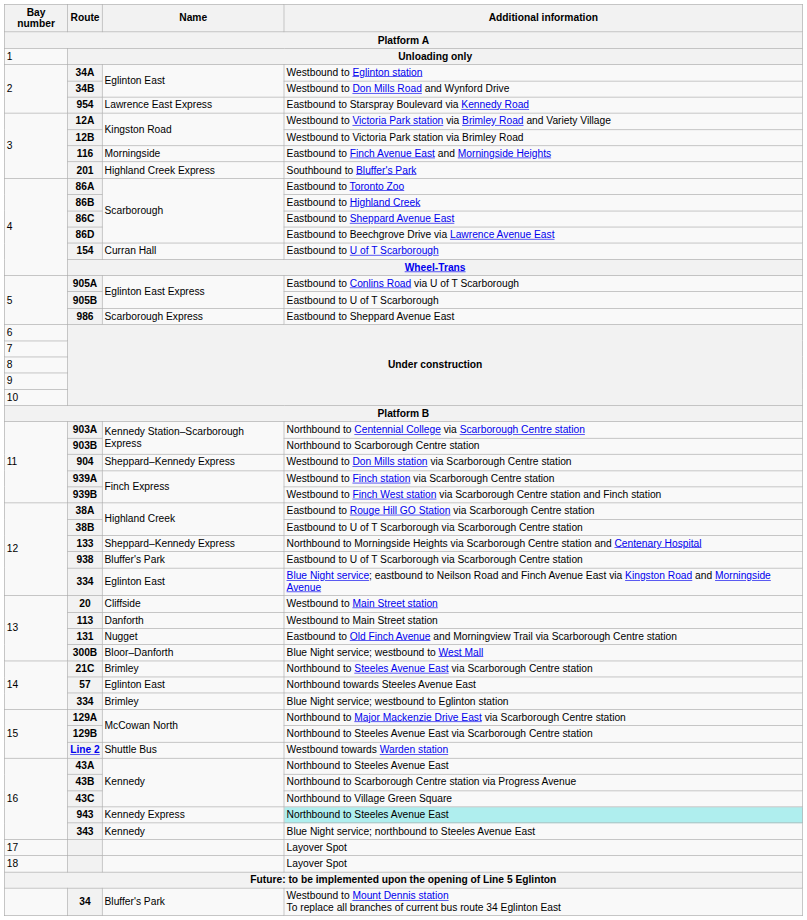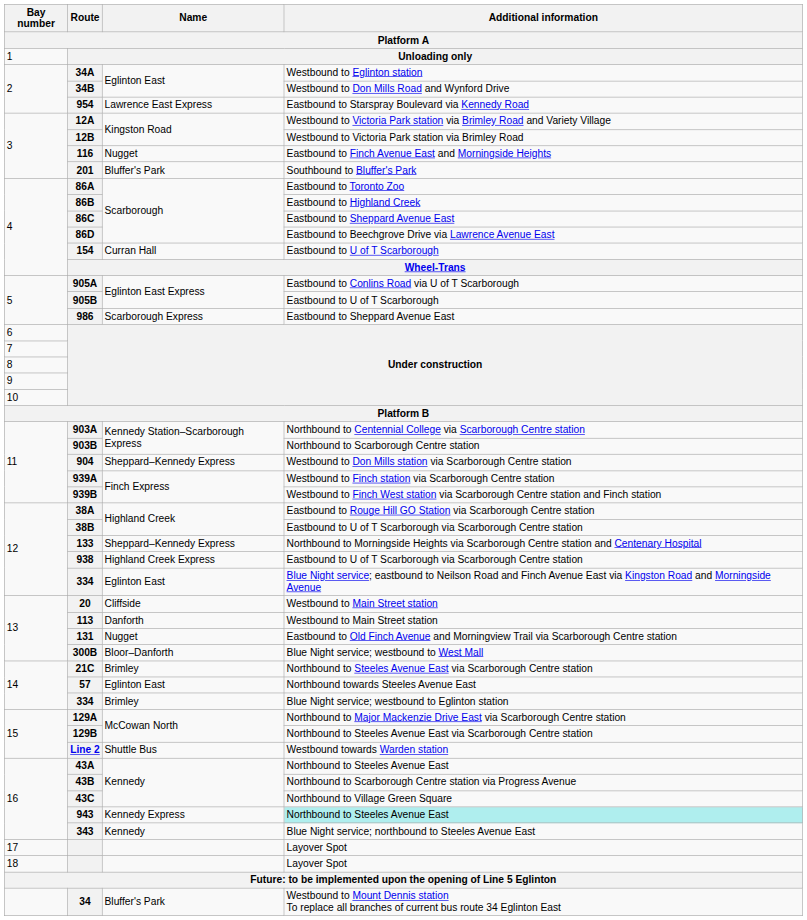116 | Name: Morningside -> Nugget
201 | Name: Highland Creek Express -> Bluffer's Park
938 | Name: Bluffer's Park -> Highland Creek Express
